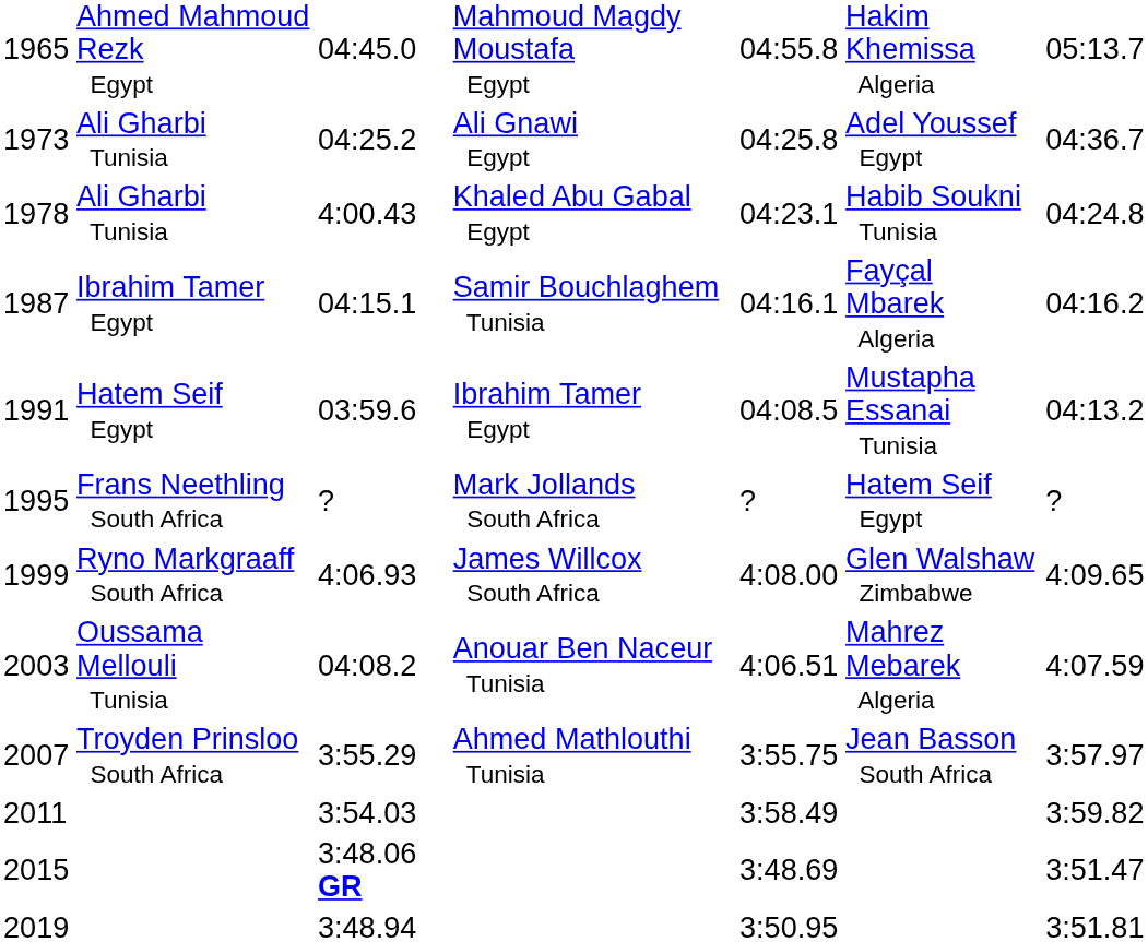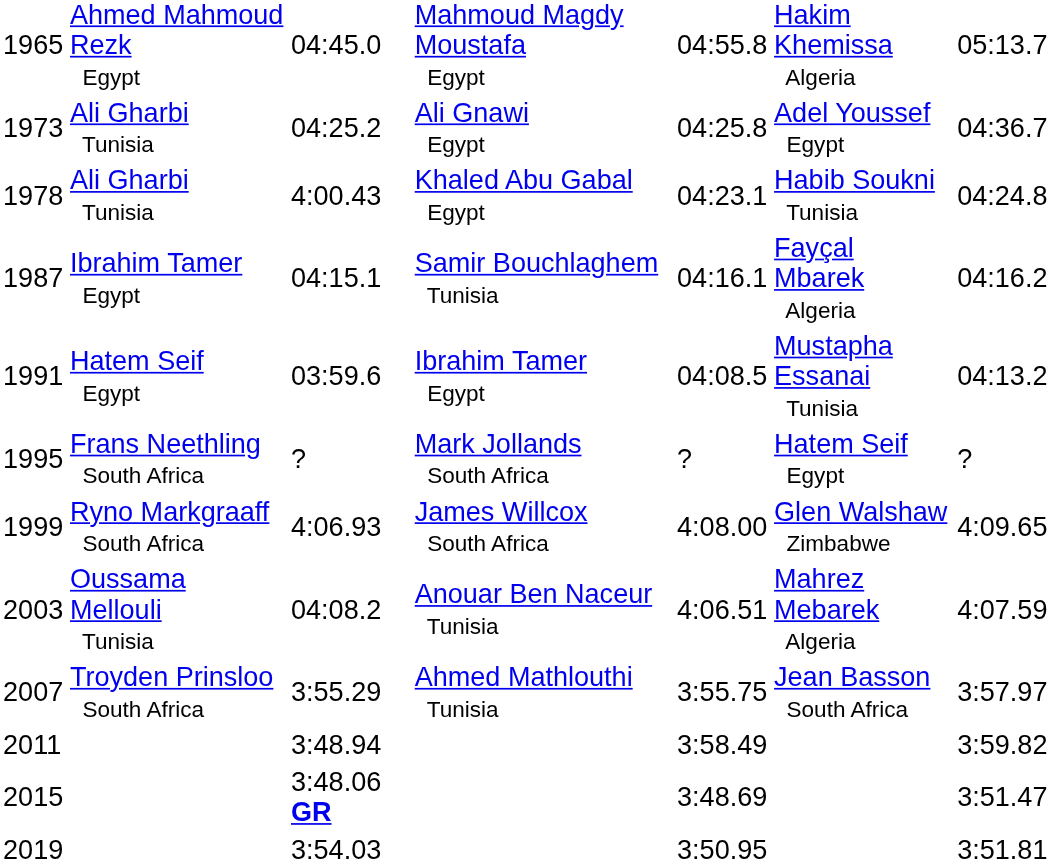2011 | column 3: 3:54.03 -> 3:48.94
2019 | column 3: 3:48.94 -> 3:54.03
